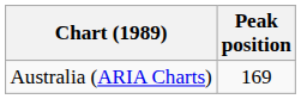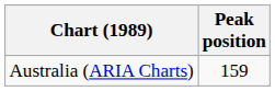Australia (ARIA Charts) | Peak position: 169 -> 159
